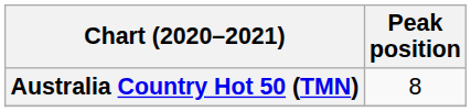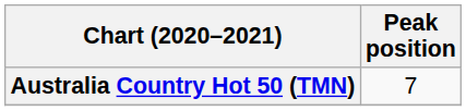Australia Country Hot 50 (TMN) | Peak position: 8 -> 7
